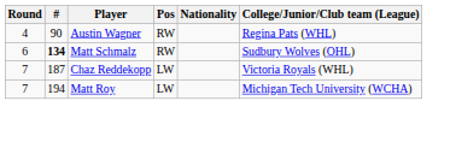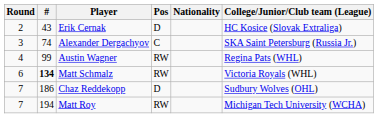+ row: 2 | 43 | Erik Cernak | D | HC Kosice (Slovak Extraliga)
+ row: 3 | 74 | Alexander Dergachyov | C | SKA Saint Petersburg (Russia Jr.)
Austin Wagner | #: 90 -> 99
Matt Schmalz | College/Junior/Club team (League): Sudbury Wolves (OHL) -> Victoria Royals (WHL)
Chaz Reddekopp | #: 187 -> 186
Chaz Reddekopp | Pos: LW -> D
Chaz Reddekopp | College/Junior/Club team (League): Victoria Royals (WHL) -> Sudbury Wolves (OHL)
Matt Roy | Pos: LW -> RW
